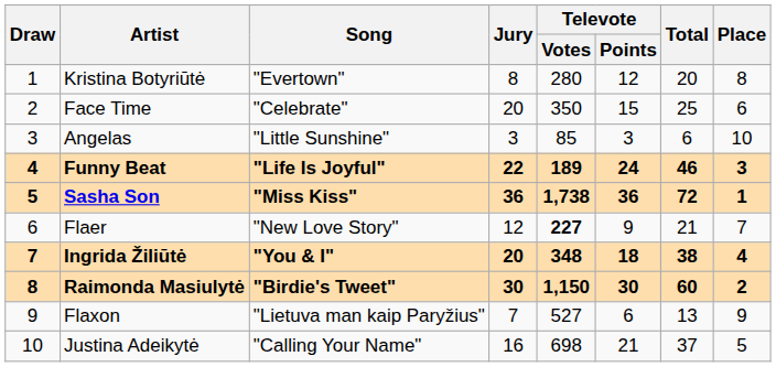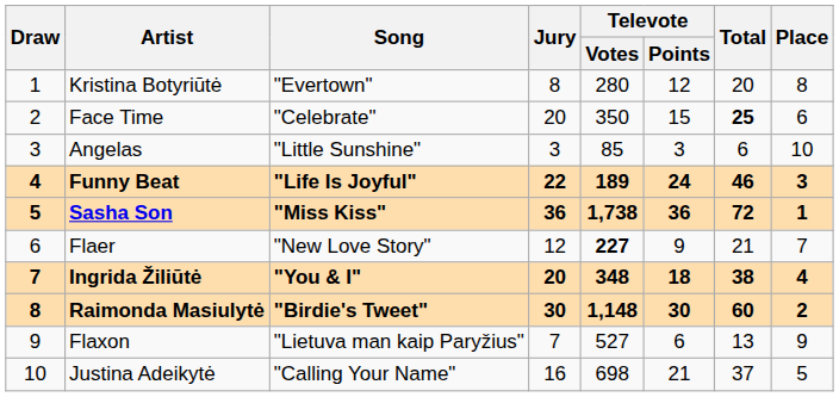Face Time | Total: normal -> bold
Raimonda Masiulytė | Televote / Votes: 1,150 -> 1,148
